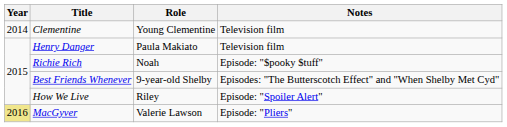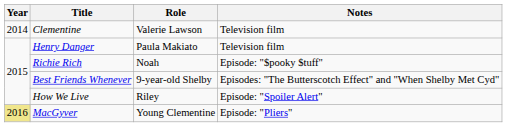Clementine | Role: Young Clementine -> Valerie Lawson
MacGyver | Role: Valerie Lawson -> Young Clementine
